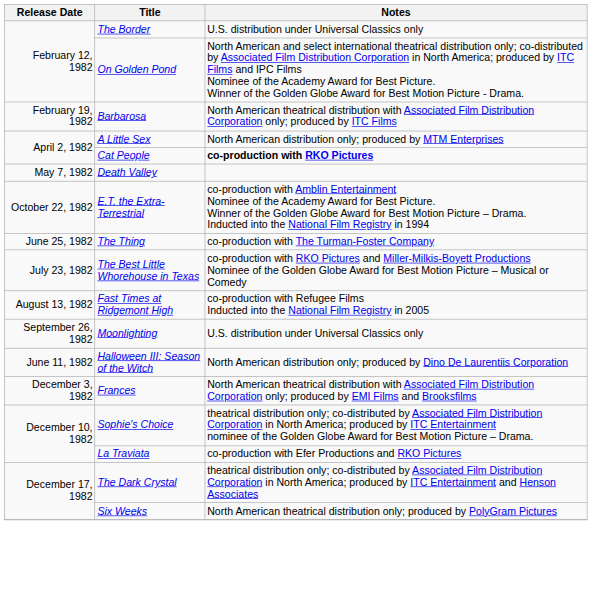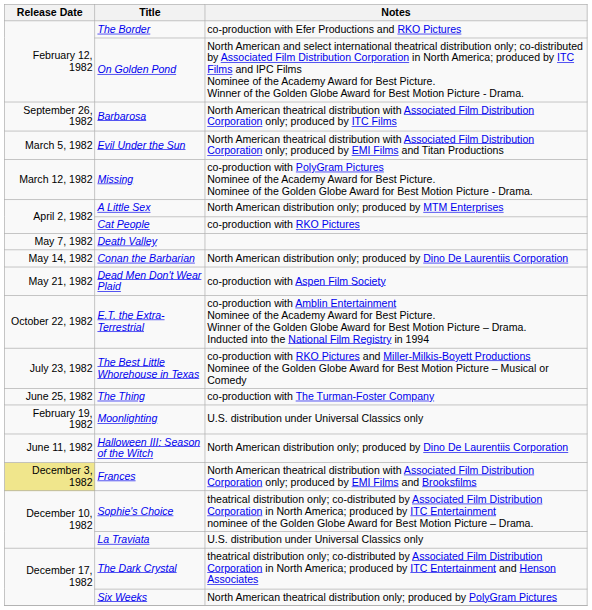The Border | Notes: U.S. distribution under Universal Classics only -> co-production with Efer Productions and RKO Pictures
Barbarosa | Release Date: February 19, 1982 -> September 26, 1982
+ row: March 5, 1982 | Evil Under the Sun | North American theatrical distribution with Associated Film Distribution Corporation only; produced by EMI Films and Titan Productions
+ row: March 12, 1982 | Missing | co-production with PolyGram Pictures Nominee of the Academy Award for Best Picture. Nominee of the Golden Globe Award for Best Motion Picture - Drama.
Cat People | Notes: bold -> normal
+ row: May 14, 1982 | Conan the Barbarian | North American distribution only; produced by Dino De Laurentiis Corporation
+ row: May 21, 1982 | Dead Men Don't Wear Plaid | co-production with Aspen Film Society
rows swapped: The Thing <-> The Best Little Whorehouse in Texas
- row: August 13, 1982 | Fast Times at Ridgemont High | co-production with Refugee Films Inducted into the National Film Registry in 2005
Moonlighting | Release Date: September 26, 1982 -> February 19, 1982
Frances | Release Date: no background -> khaki background
La Traviata | Notes: co-production with Efer Productions and RKO Pictures -> U.S. distribution under Universal Classics only
